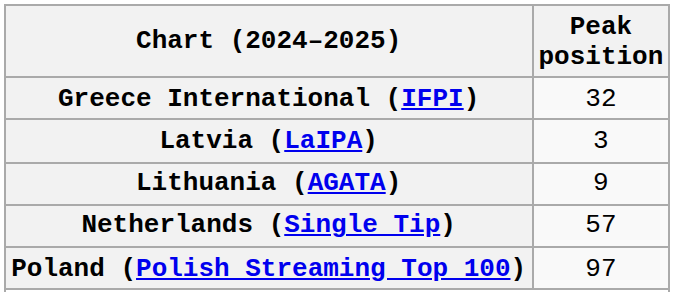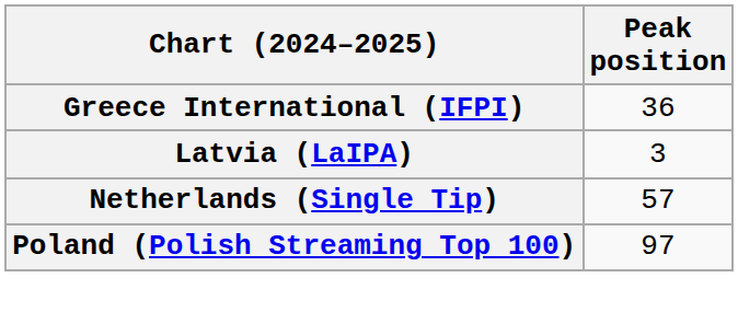Greece International (IFPI) | Peak position: 32 -> 36
- row: Lithuania (AGATA) | 9
